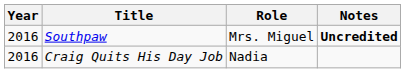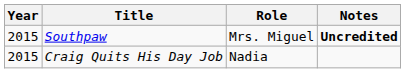Southpaw | Year: 2016 -> 2015
Craig Quits His Day Job | Year: 2016 -> 2015
